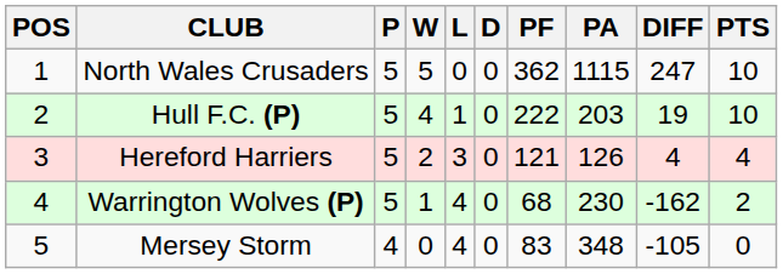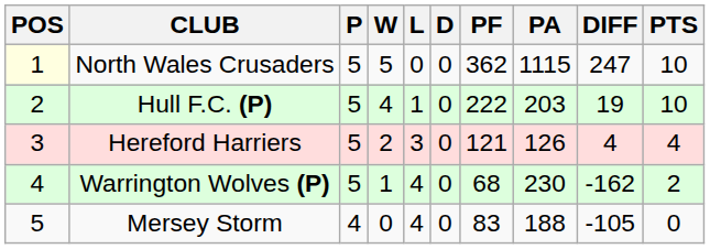North Wales Crusaders | POS: no background -> lightyellow background
Mersey Storm | PA: 348 -> 188
